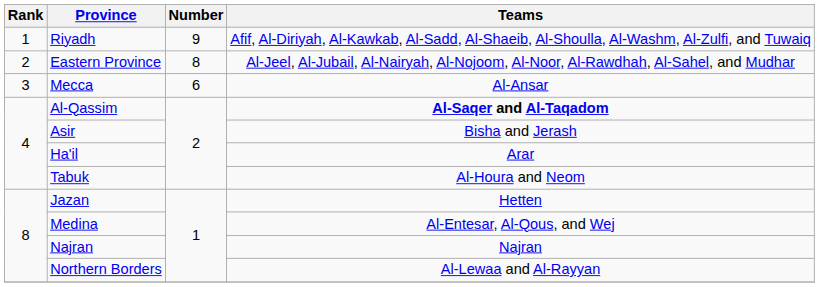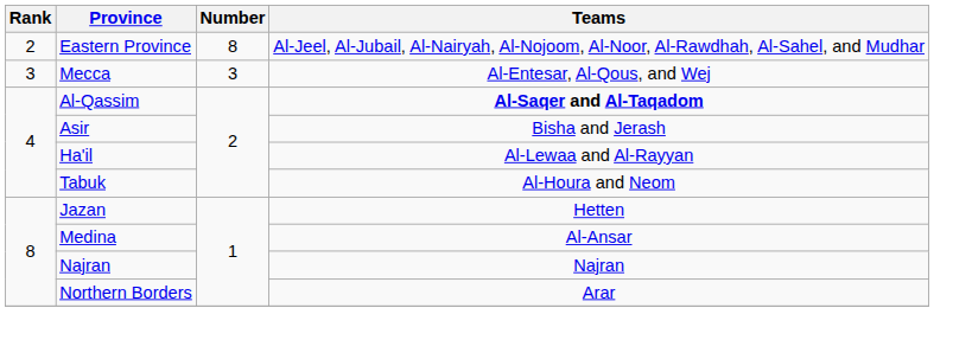- row: 1 | Riyadh | 9 | Afif, Al-Diriyah, Al-Kawkab, Al-Sadd, Al-Shaeib, Al-Shoulla, Al-Washm, Al-Zulfi, and Tuwaiq
Mecca | Number: 6 -> 3
Mecca | Teams: Al-Ansar -> Al-Entesar, Al-Qous, and Wej
Ha'il | Teams: Arar -> Al-Lewaa and Al-Rayyan
Medina | Teams: Al-Entesar, Al-Qous, and Wej -> Al-Ansar
Northern Borders | Teams: Al-Lewaa and Al-Rayyan -> Arar
